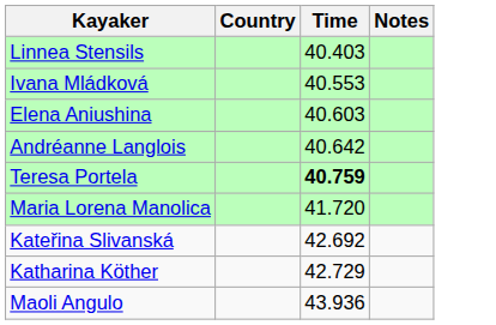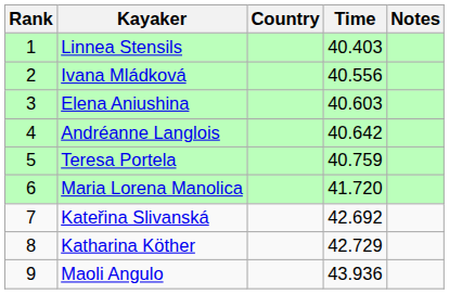+ column: Rank | 1 | 2 | 3 | 4 | 5 | 6 | 7 | 8 | 9
Ivana Mládková | Time: 40.553 -> 40.556
Teresa Portela | Time: bold -> normal
